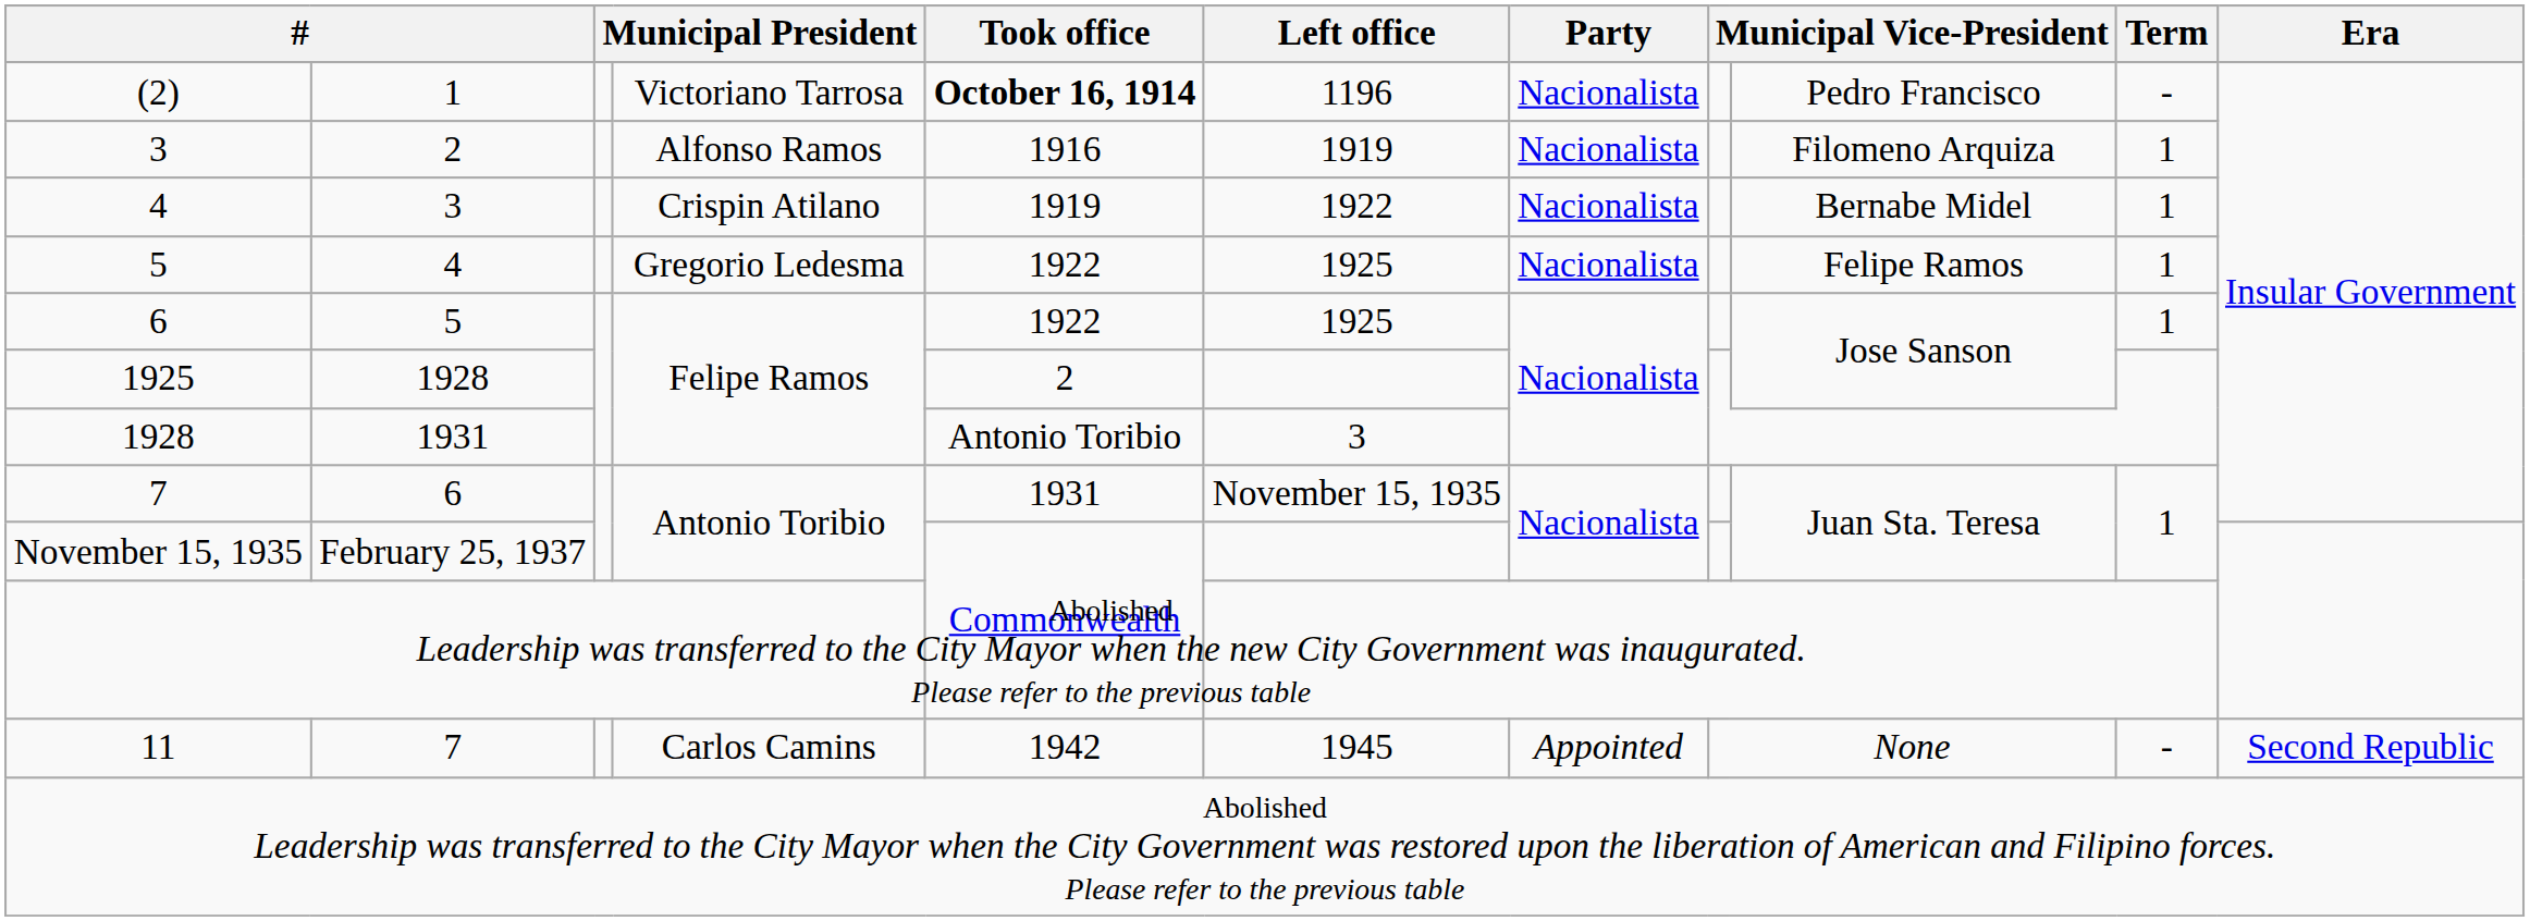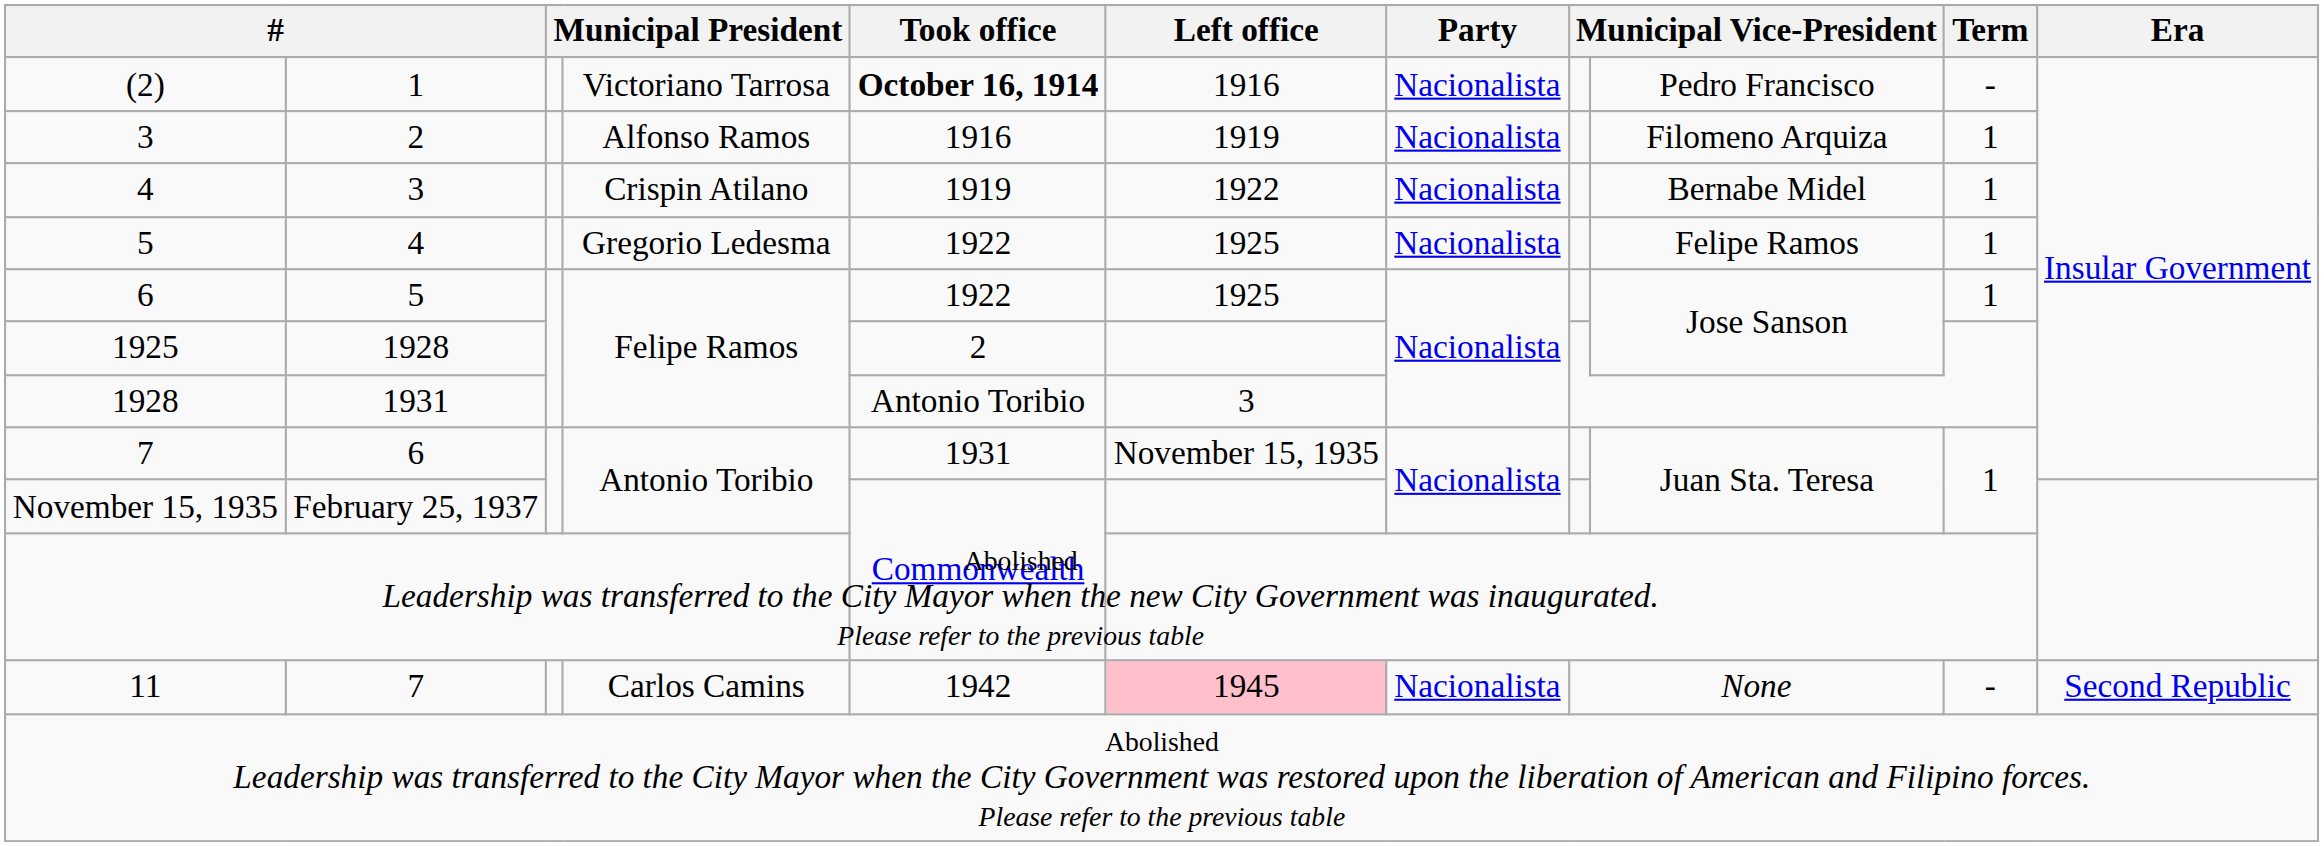(2) | Left office: 1196 -> 1916
11 | Left office: no background -> pink background
11 | Party: Appointed -> Nacionalista
